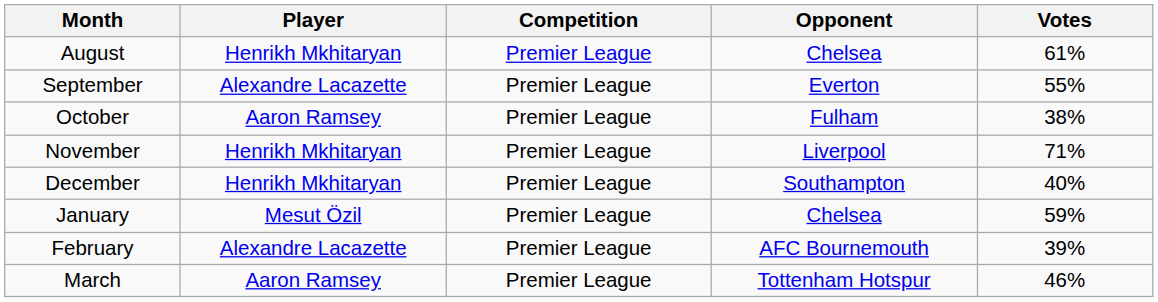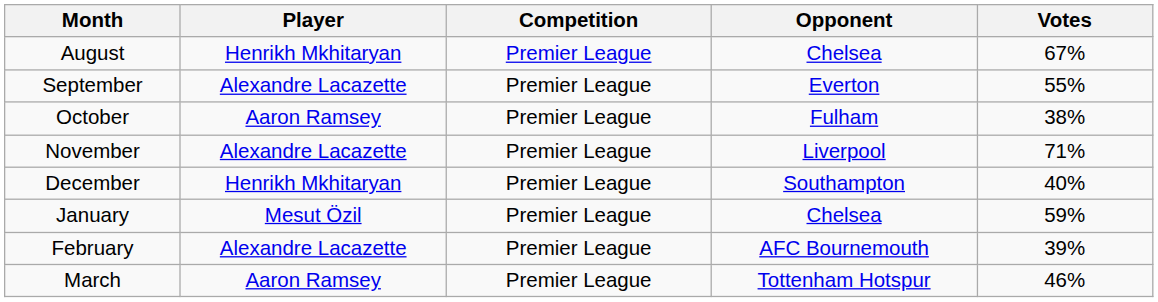August | Votes: 61% -> 67%
November | Player: Henrikh Mkhitaryan -> Alexandre Lacazette
